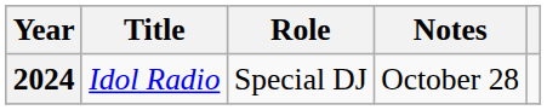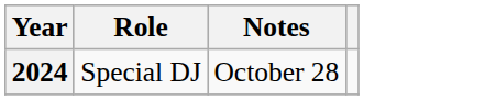- column: Title | Idol Radio
